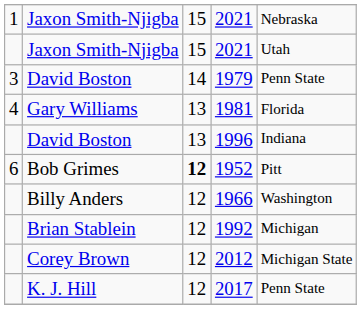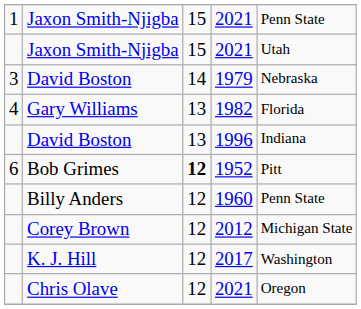1 / Jaxon Smith-Njigba | column 5: Nebraska -> Penn State
3 / David Boston | column 5: Penn State -> Nebraska
Gary Williams | column 4: 1981 -> 1982
Billy Anders | column 4: 1966 -> 1960
Billy Anders | column 5: Washington -> Penn State
- row: Brian Stablein | 12 | 1992 | Michigan
K. J. Hill | column 5: Penn State -> Washington
+ row: Chris Olave | 12 | 2021 | Oregon
